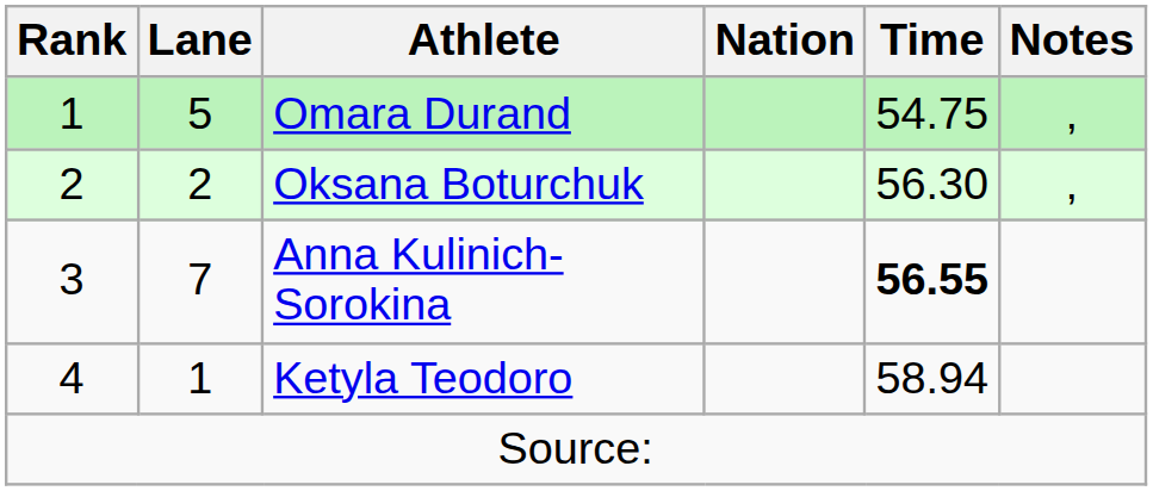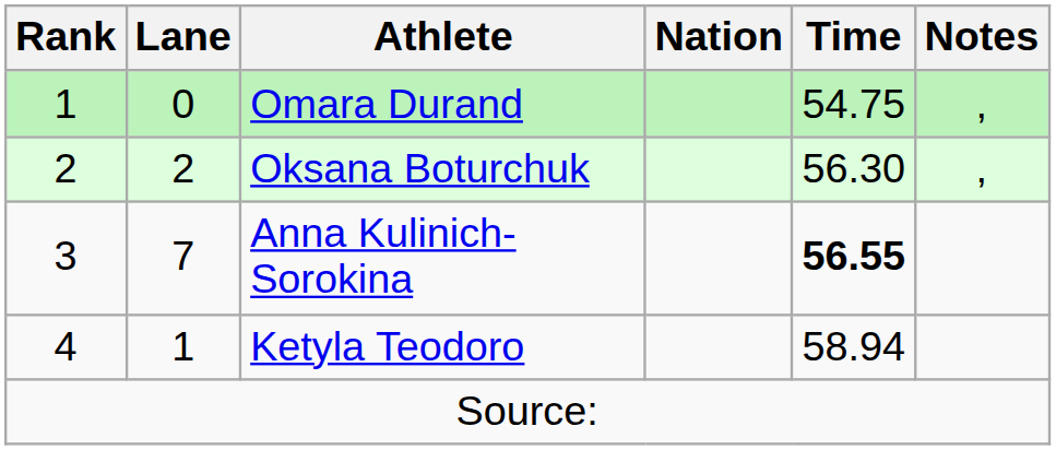Omara Durand | Lane: 5 -> 0
